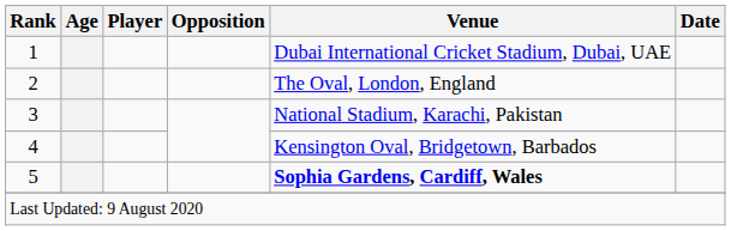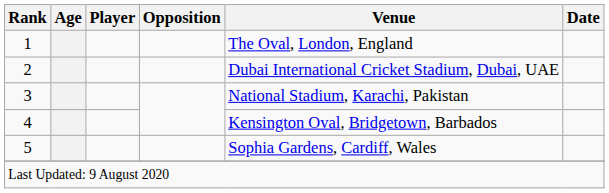1 | Venue: Dubai International Cricket Stadium, Dubai, UAE -> The Oval, London, England
2 | Venue: The Oval, London, England -> Dubai International Cricket Stadium, Dubai, UAE
5 | Venue: bold -> normal
